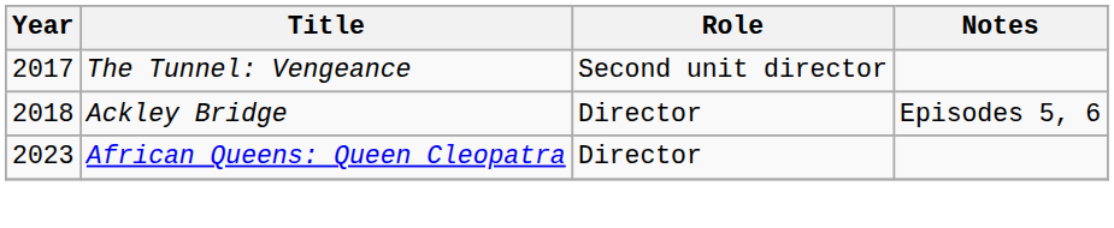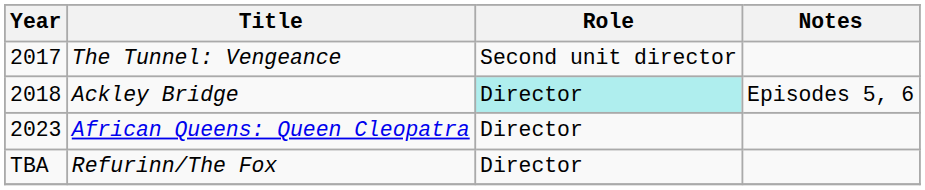Ackley Bridge | Role: no background -> paleturquoise background
+ row: TBA | Refurinn/The Fox | Director
